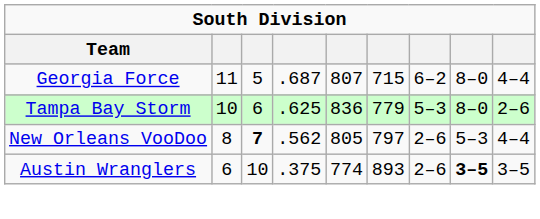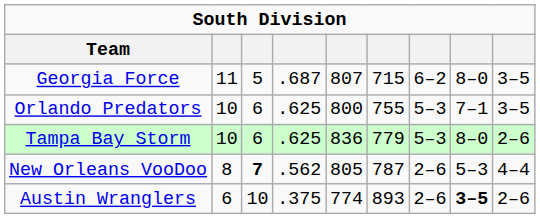Georgia Force | column 9: 4–4 -> 3–5
+ row: Orlando Predators | 10 | 6 | .625 | 800 | 755 | 5–3 | 7–1 | 3–5
New Orleans VooDoo | column 6: 797 -> 787
Austin Wranglers | column 9: 3–5 -> 2–6
